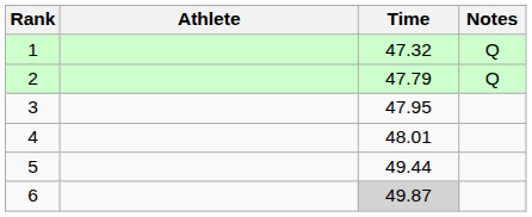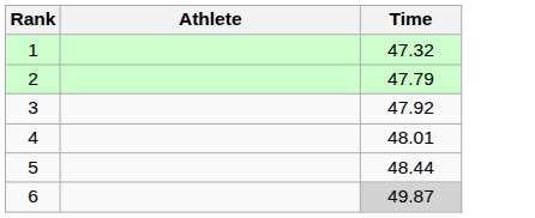- column: Notes | Q | Q
3 | Time: 47.95 -> 47.92
5 | Time: 49.44 -> 48.44
